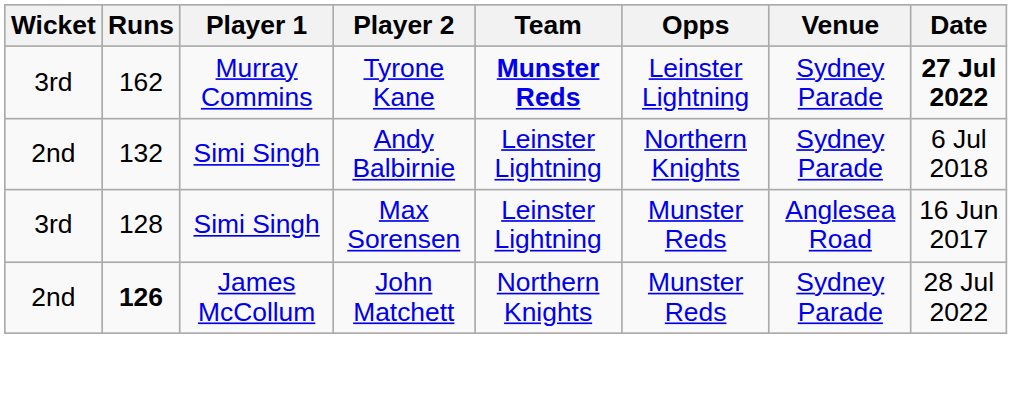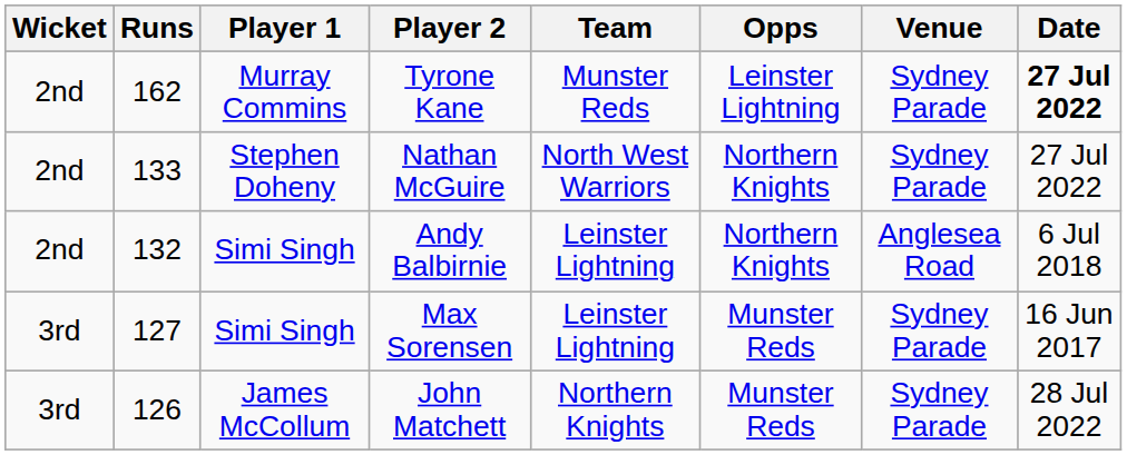Tyrone Kane | Wicket: 3rd -> 2nd
Tyrone Kane | Team: bold -> normal
+ row: 2nd | 133 | Stephen Doheny | Nathan McGuire | North West Warriors | Northern Knights | Sydney Parade | 27 Jul 2022
Andy Balbirnie | Venue: Sydney Parade -> Anglesea Road
Max Sorensen | Runs: 128 -> 127
Max Sorensen | Venue: Anglesea Road -> Sydney Parade
John Matchett | Wicket: 2nd -> 3rd
John Matchett | Runs: bold -> normal
